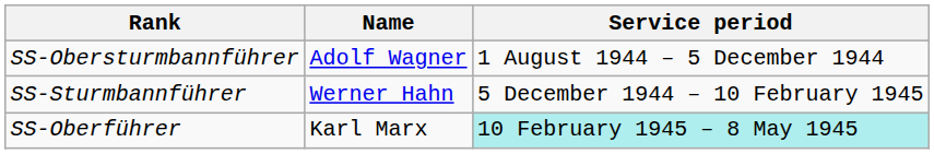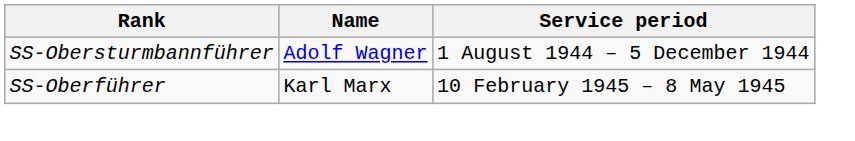- row: SS-Sturmbannführer | Werner Hahn | 5 December 1944 – 10 February 1945
SS-Oberführer | Service period: paleturquoise background -> no background
